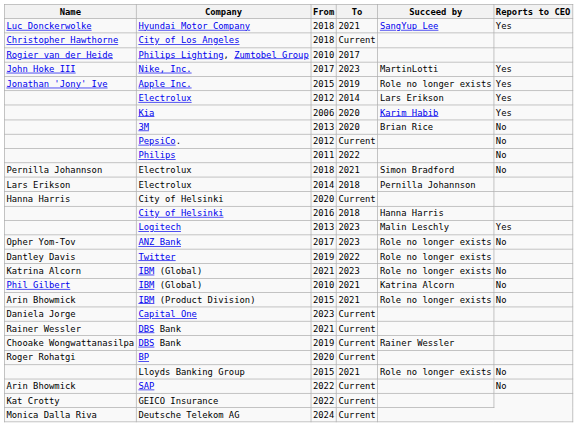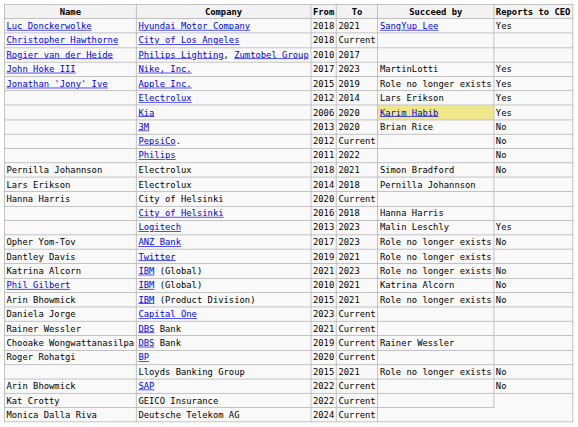Kia | Succeed by: no background -> khaki background
Twitter | To: 2022 -> 2021
